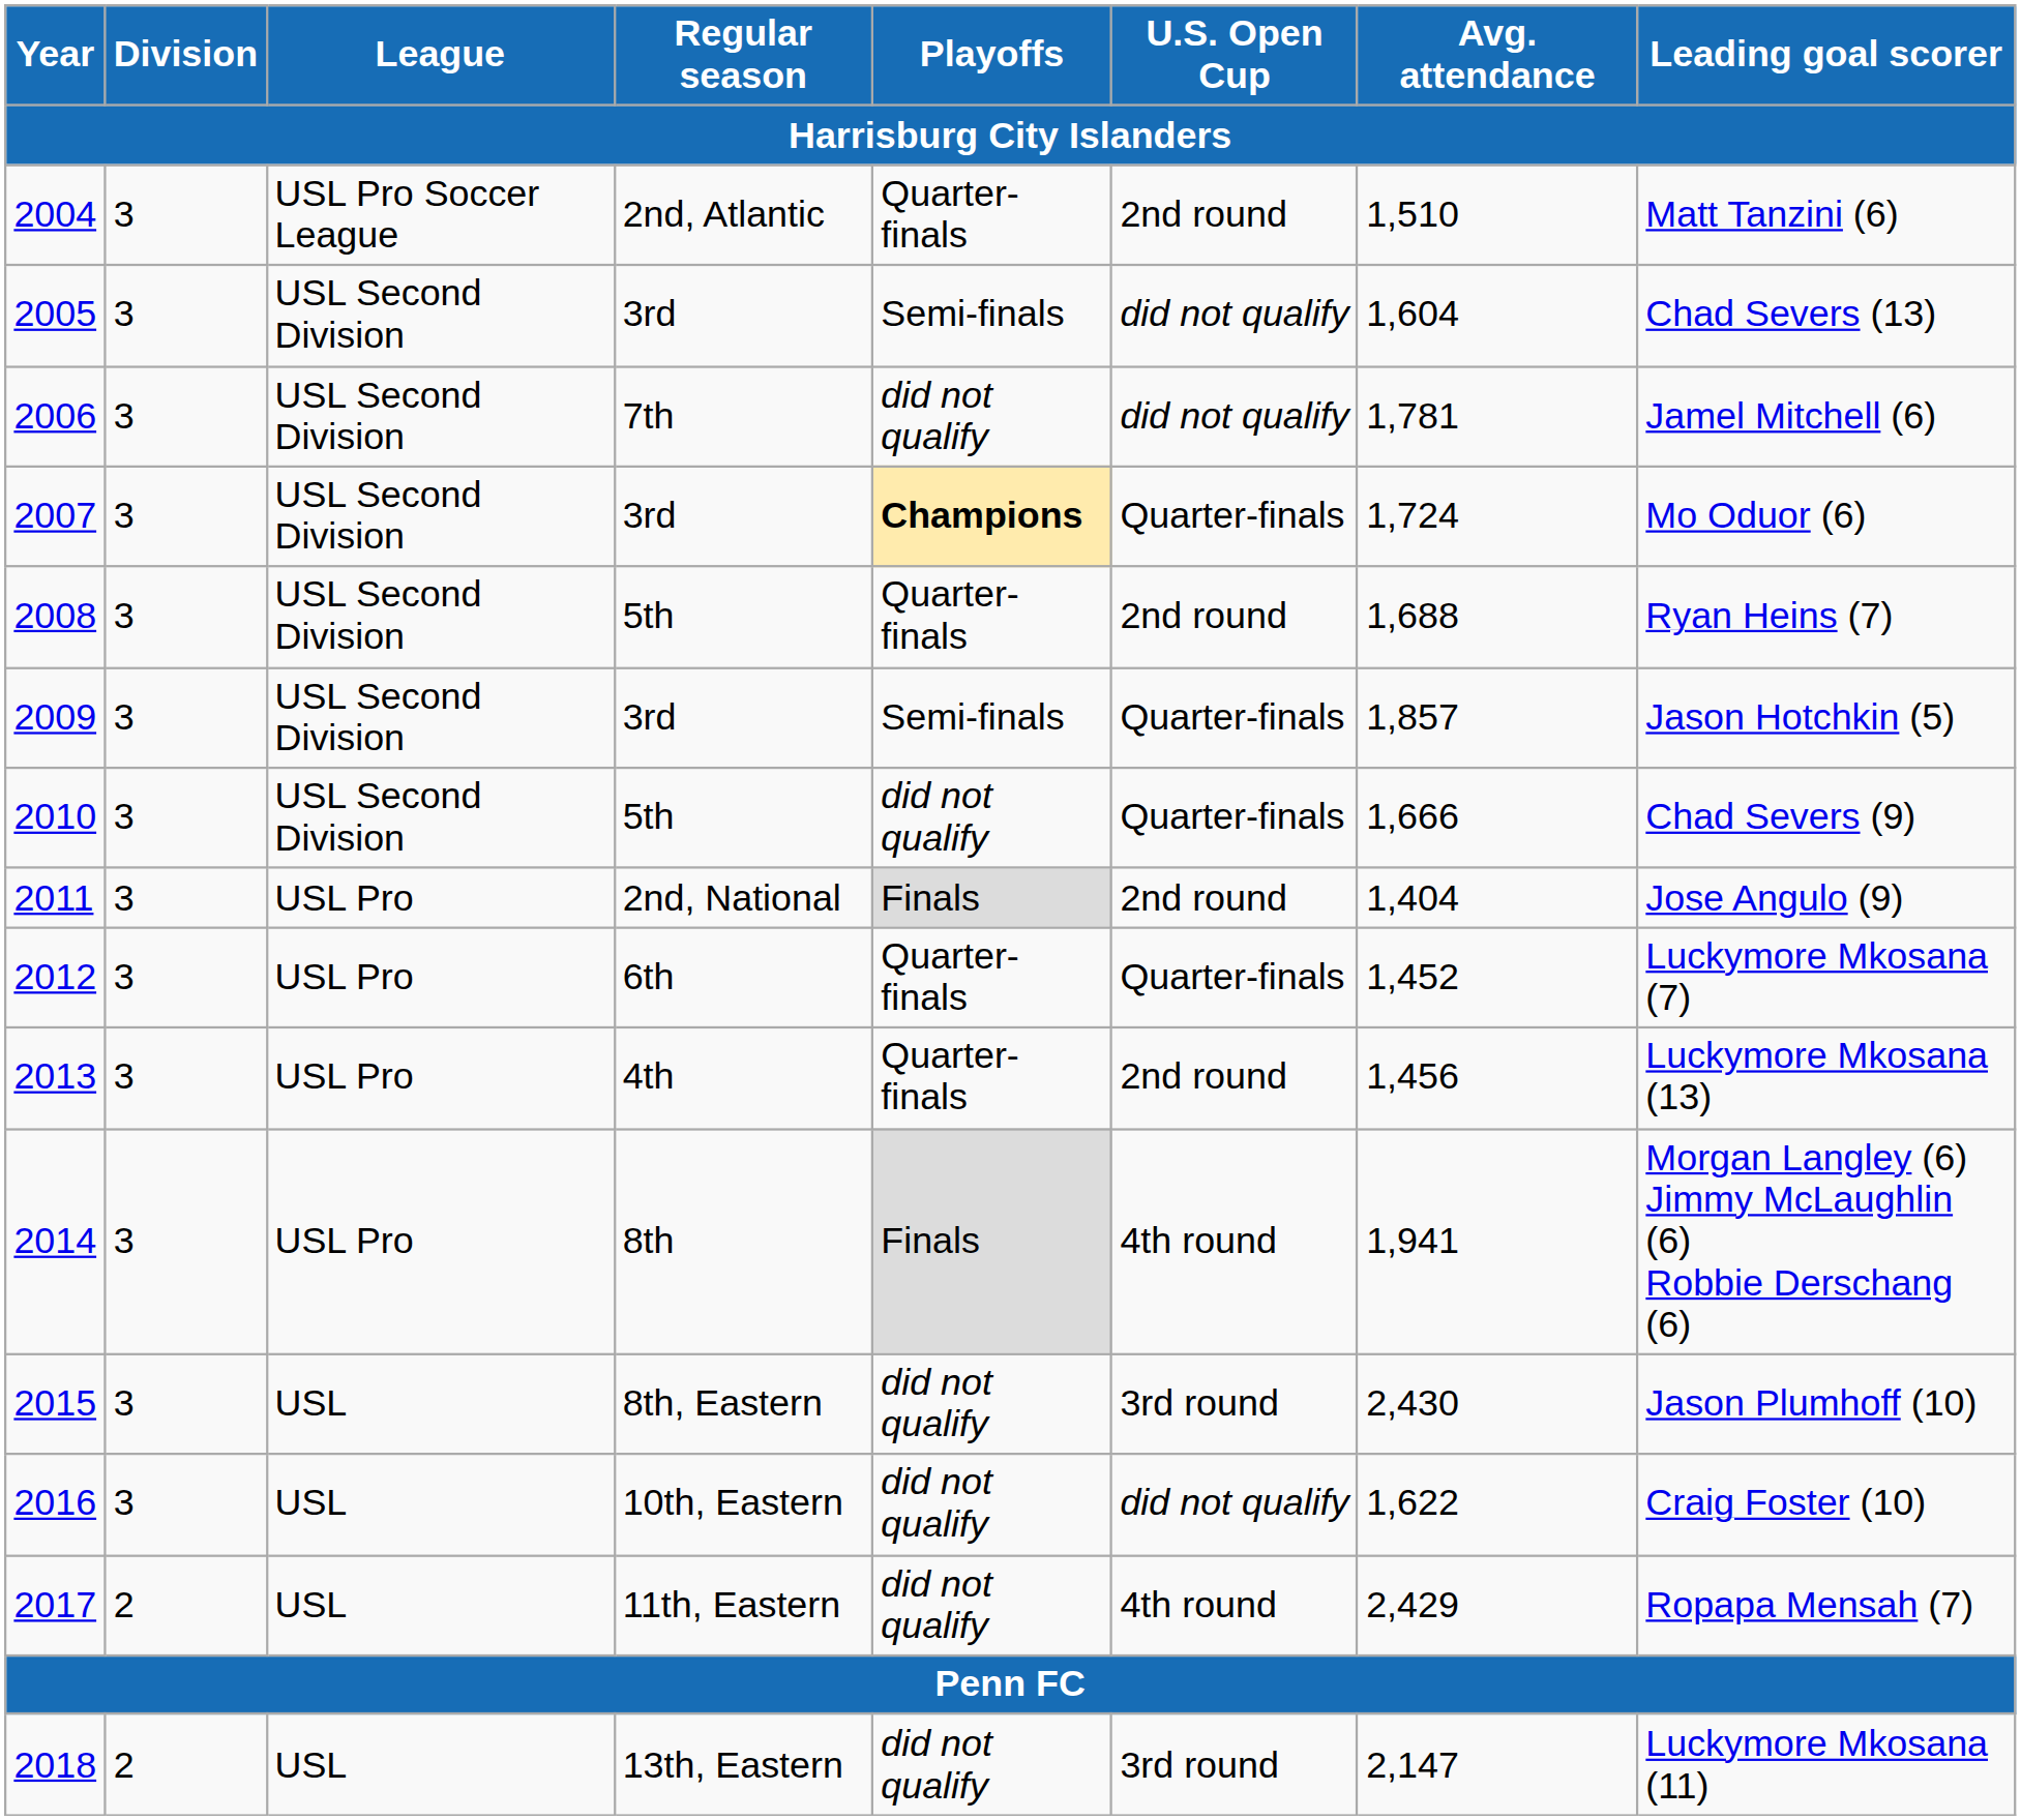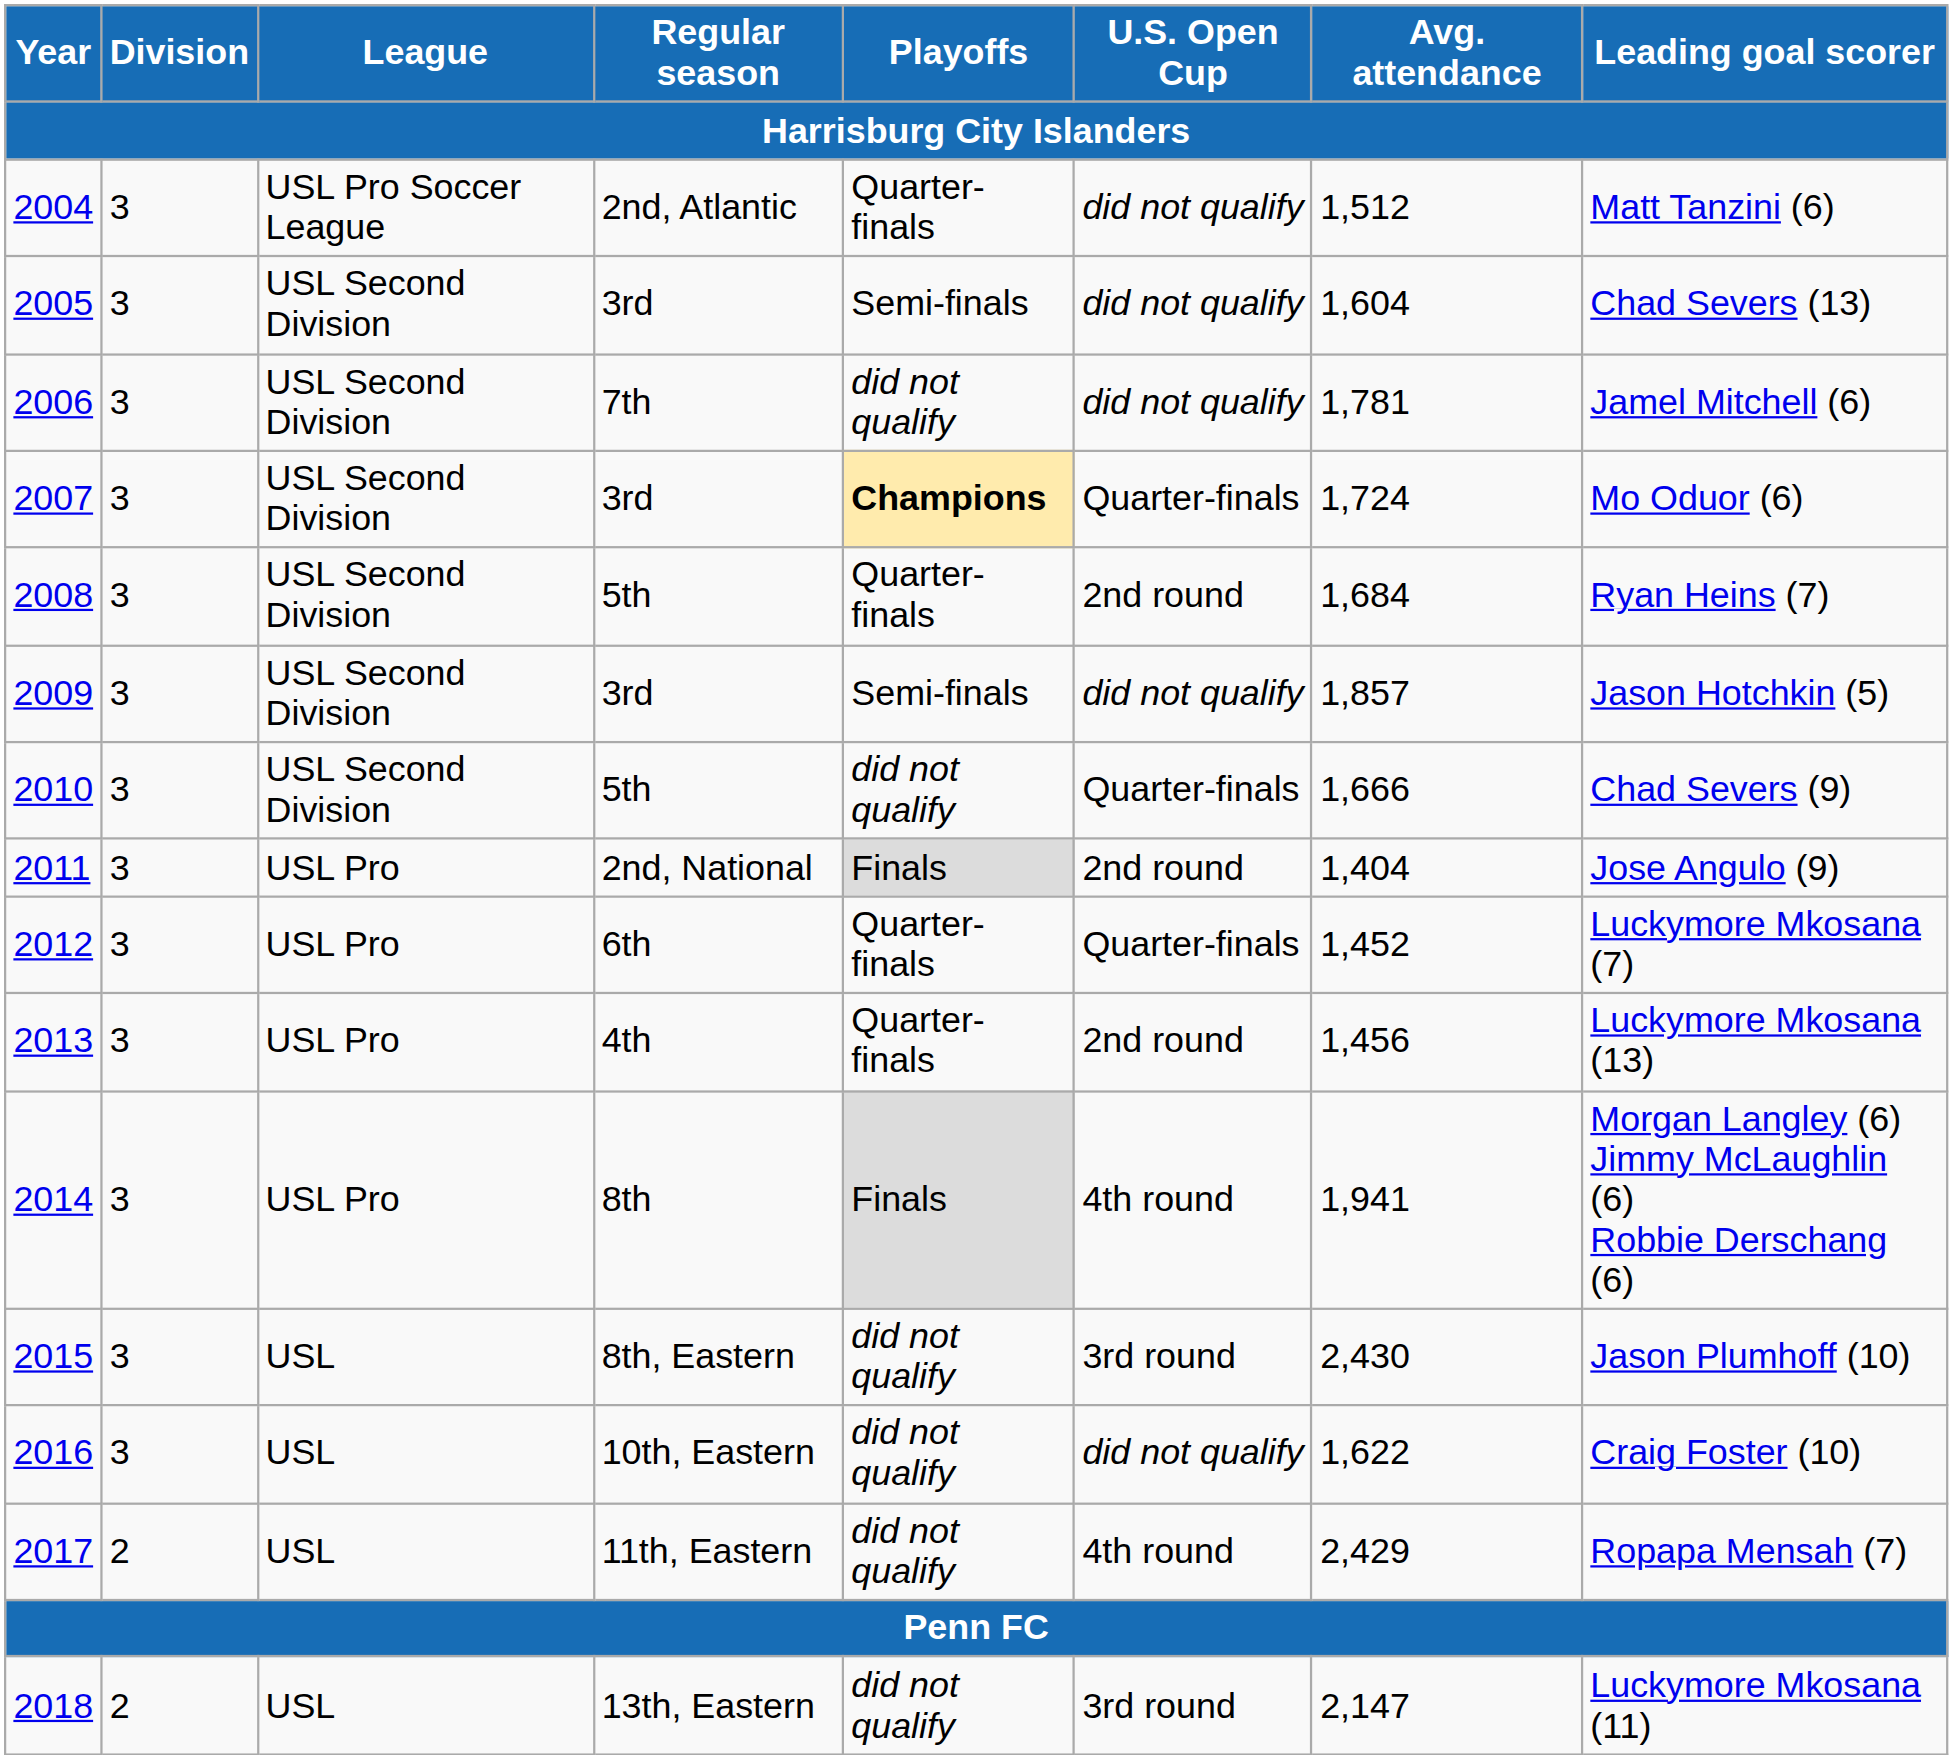2004 | U.S. Open Cup: 2nd round -> did not qualify
2004 | Avg. attendance: 1,510 -> 1,512
2008 | Avg. attendance: 1,688 -> 1,684
2009 | U.S. Open Cup: Quarter-finals -> did not qualify
